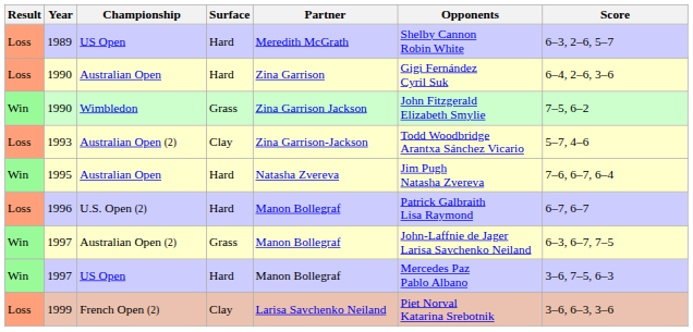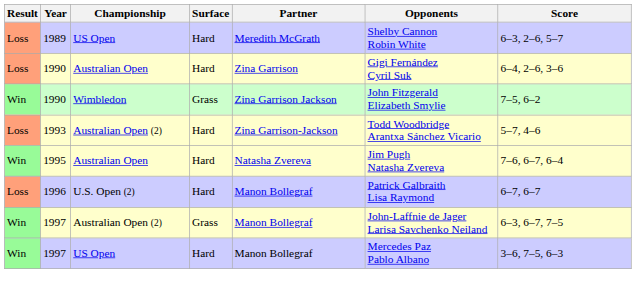1993 | Surface: Clay -> Hard
- row: Loss | 1999 | French Open (2) | Clay | Larisa Savchenko Neiland | Piet Norval Katarina Srebotnik | 3–6, 6–3, 3–6
